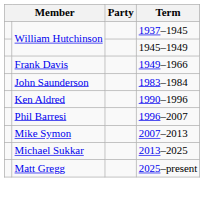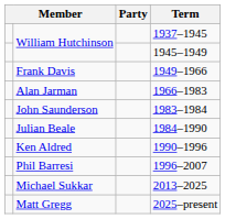+ row: Alan Jarman | 1966–1983
+ row: Julian Beale | 1984–1990
- row: Mike Symon | 2007–2013
